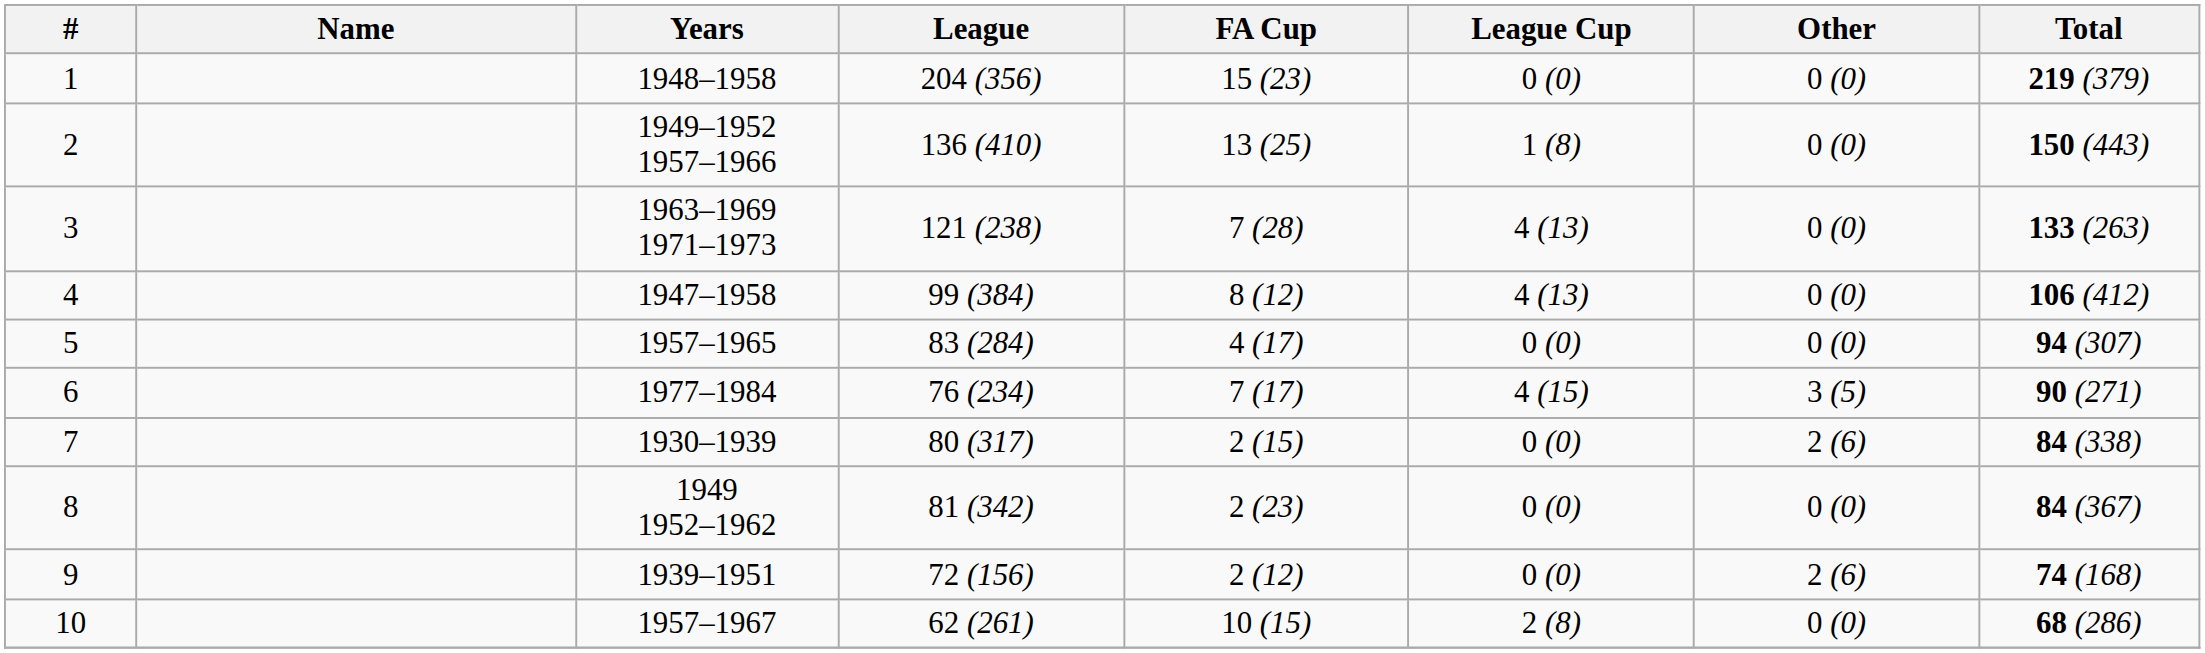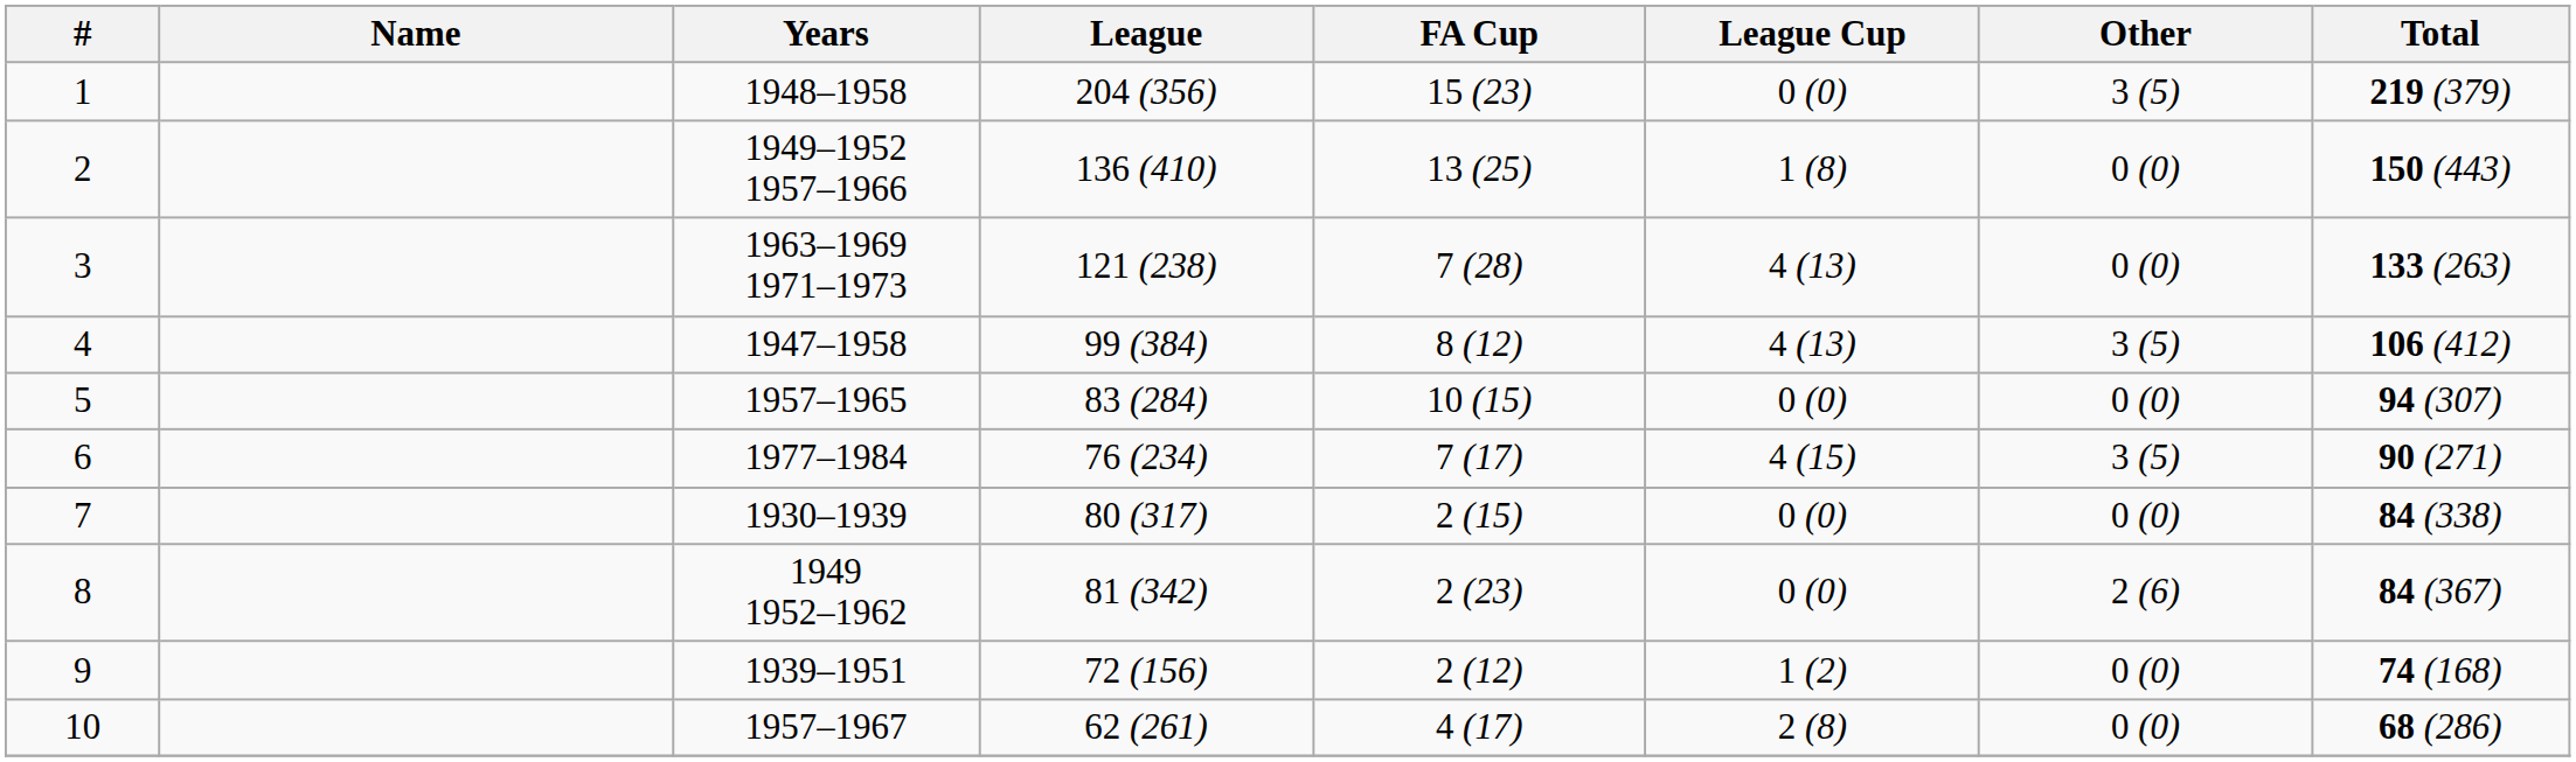1 | Other: 0 (0) -> 3 (5)
4 | Other: 0 (0) -> 3 (5)
5 | FA Cup: 4 (17) -> 10 (15)
7 | Other: 2 (6) -> 0 (0)
8 | Other: 0 (0) -> 2 (6)
9 | League Cup: 0 (0) -> 1 (2)
9 | Other: 2 (6) -> 0 (0)
10 | FA Cup: 10 (15) -> 4 (17)
